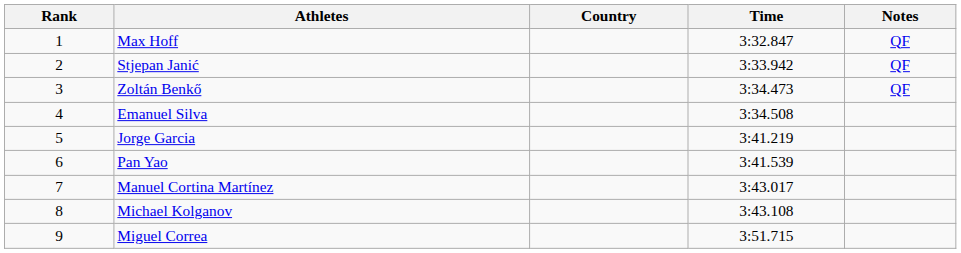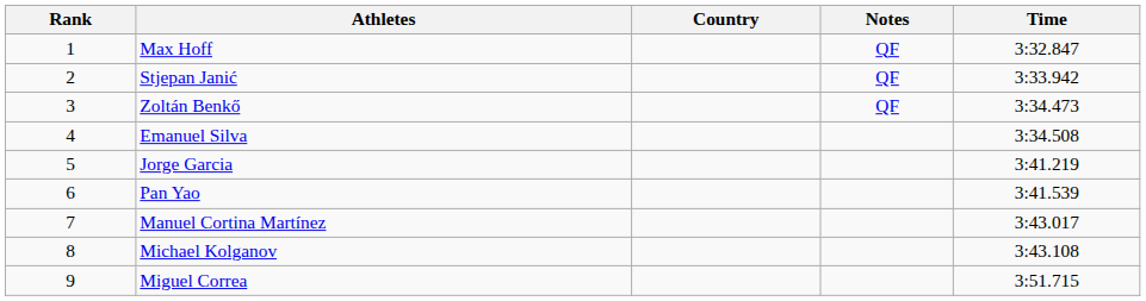columns swapped: Time <-> Notes
